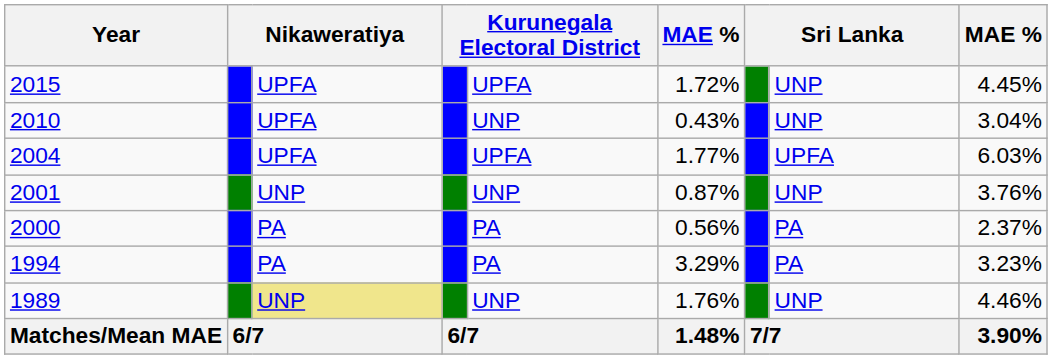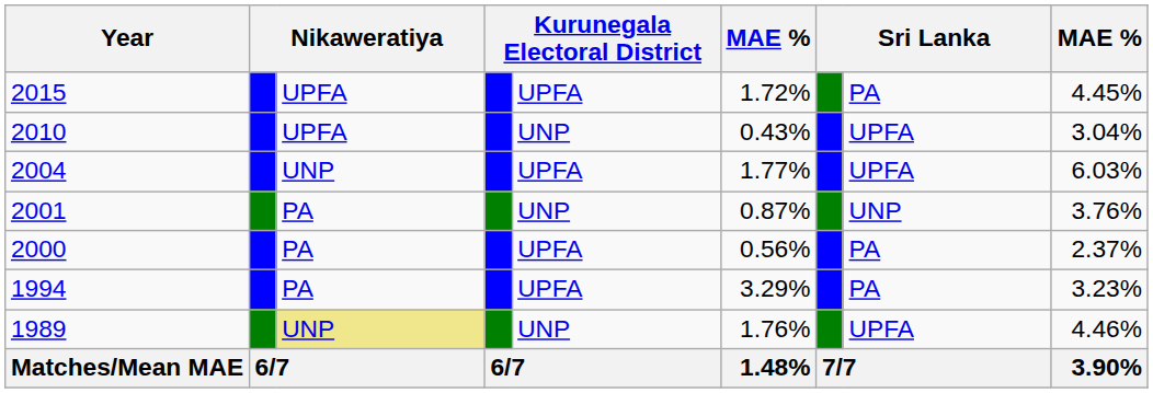2015 | column 8: UNP -> PA
2010 | column 8: UNP -> UPFA
2004 | column 3: UPFA -> UNP
2001 | column 3: UNP -> PA
2000 | column 5: PA -> UPFA
1994 | column 5: PA -> UPFA
1989 | column 8: UNP -> UPFA
